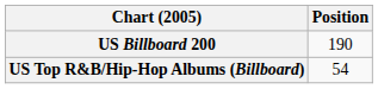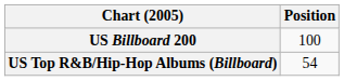US Billboard 200 | Position: 190 -> 100
